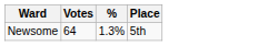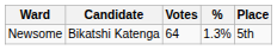+ column: Candidate | Bikatshi Katenga
